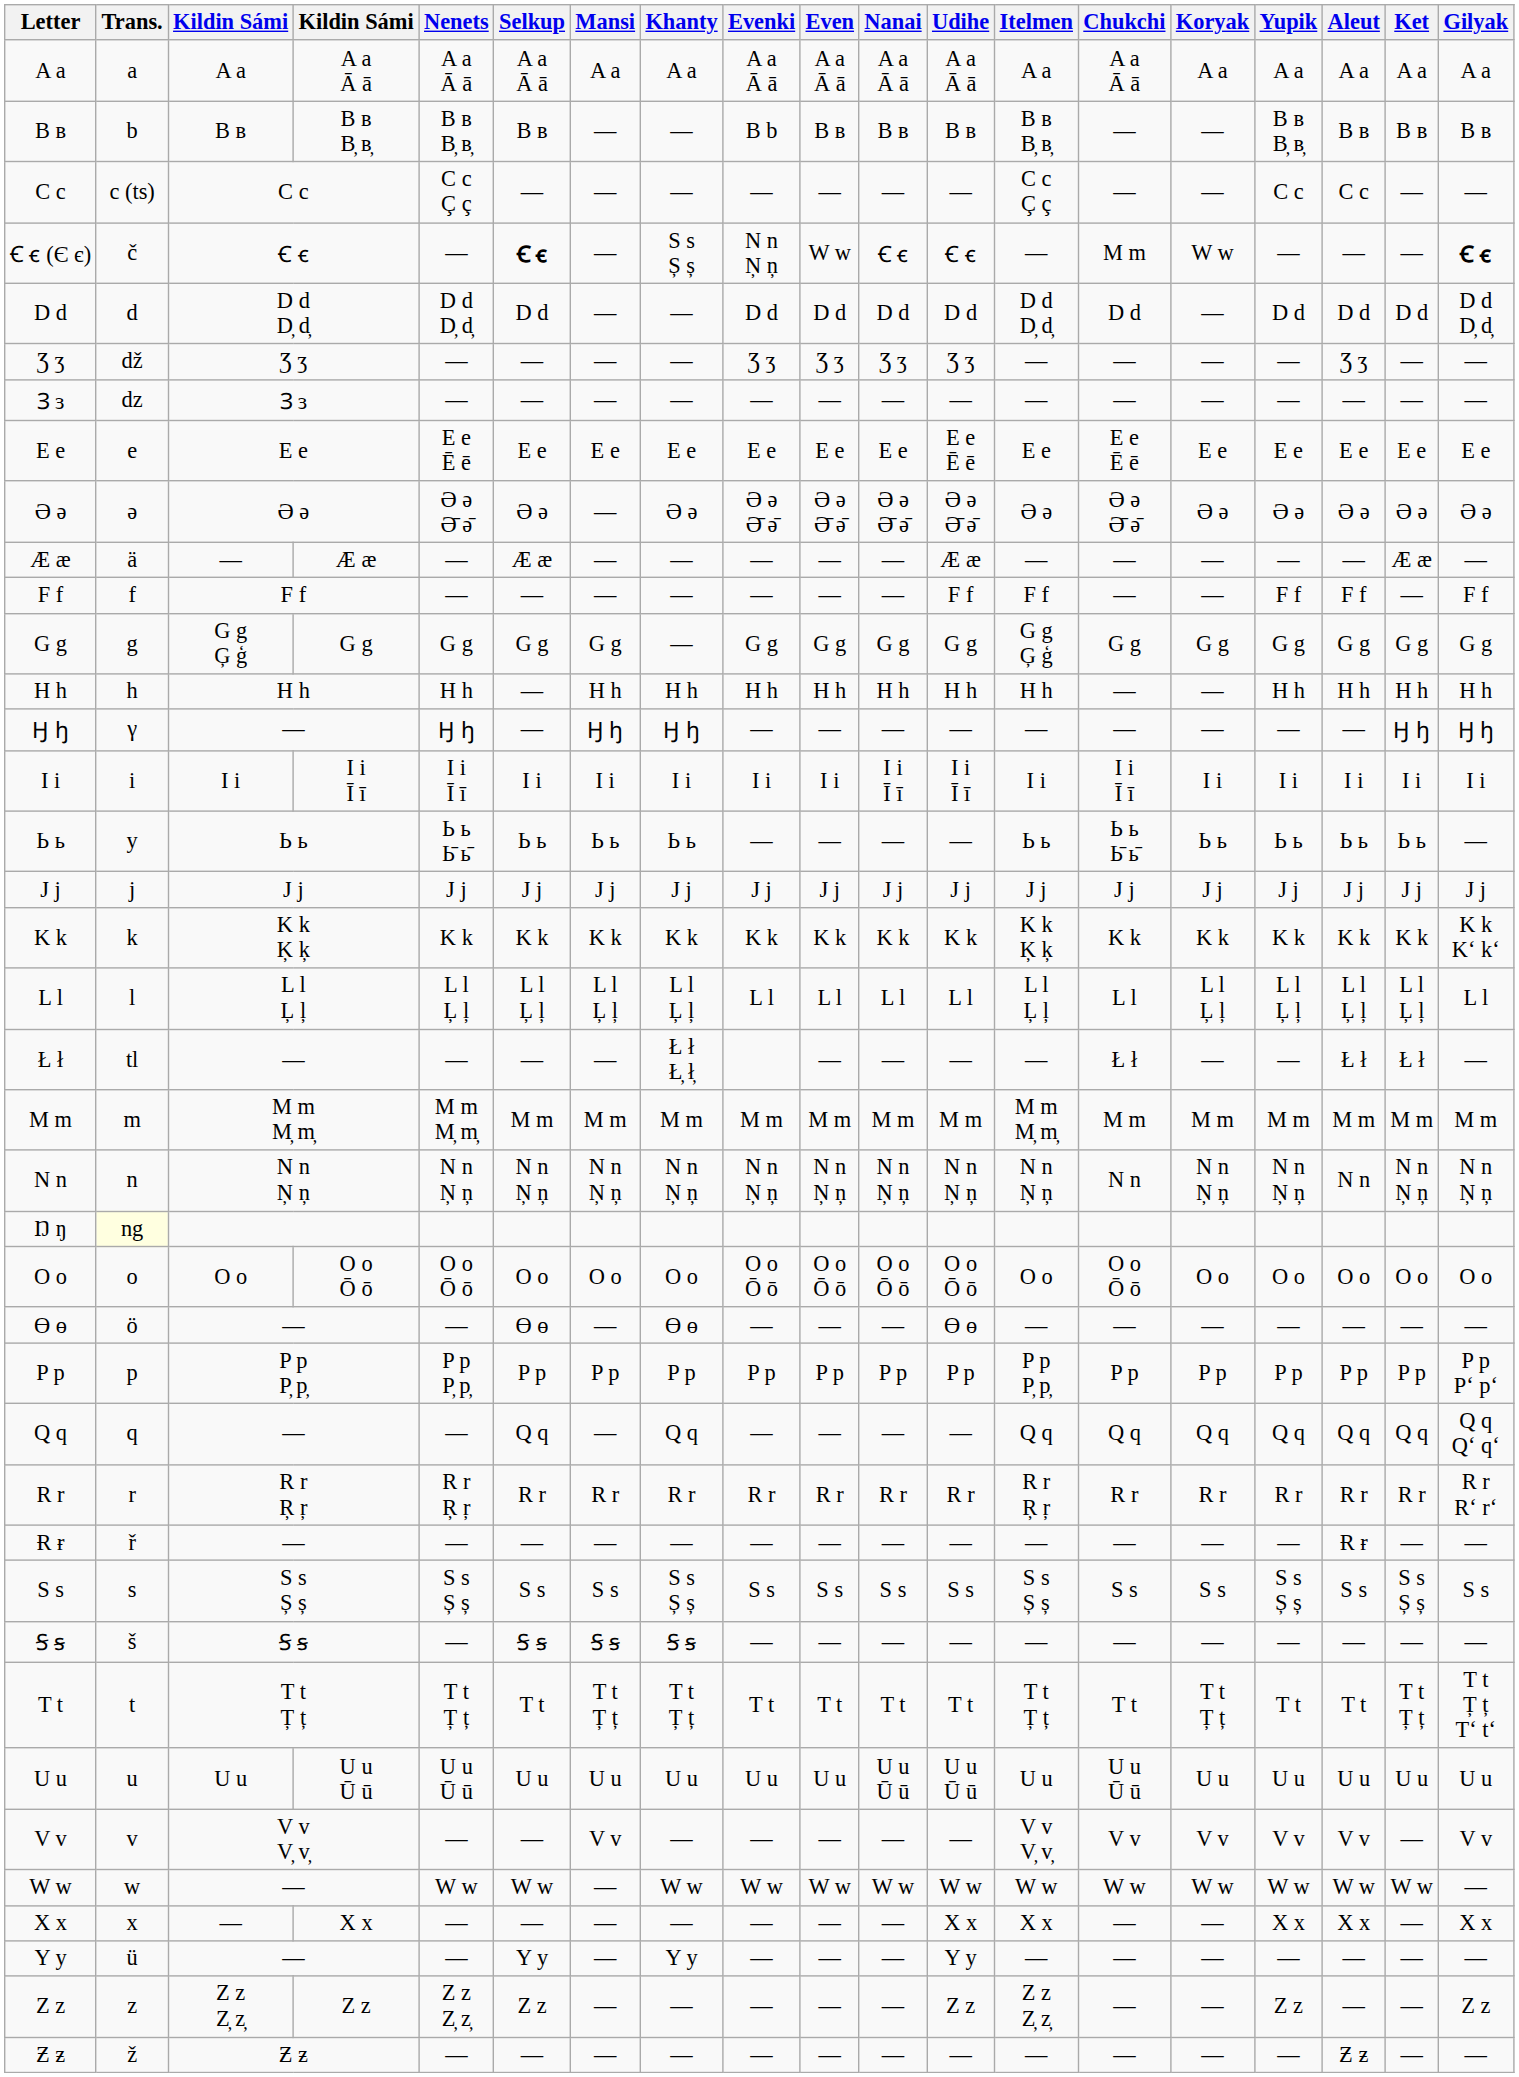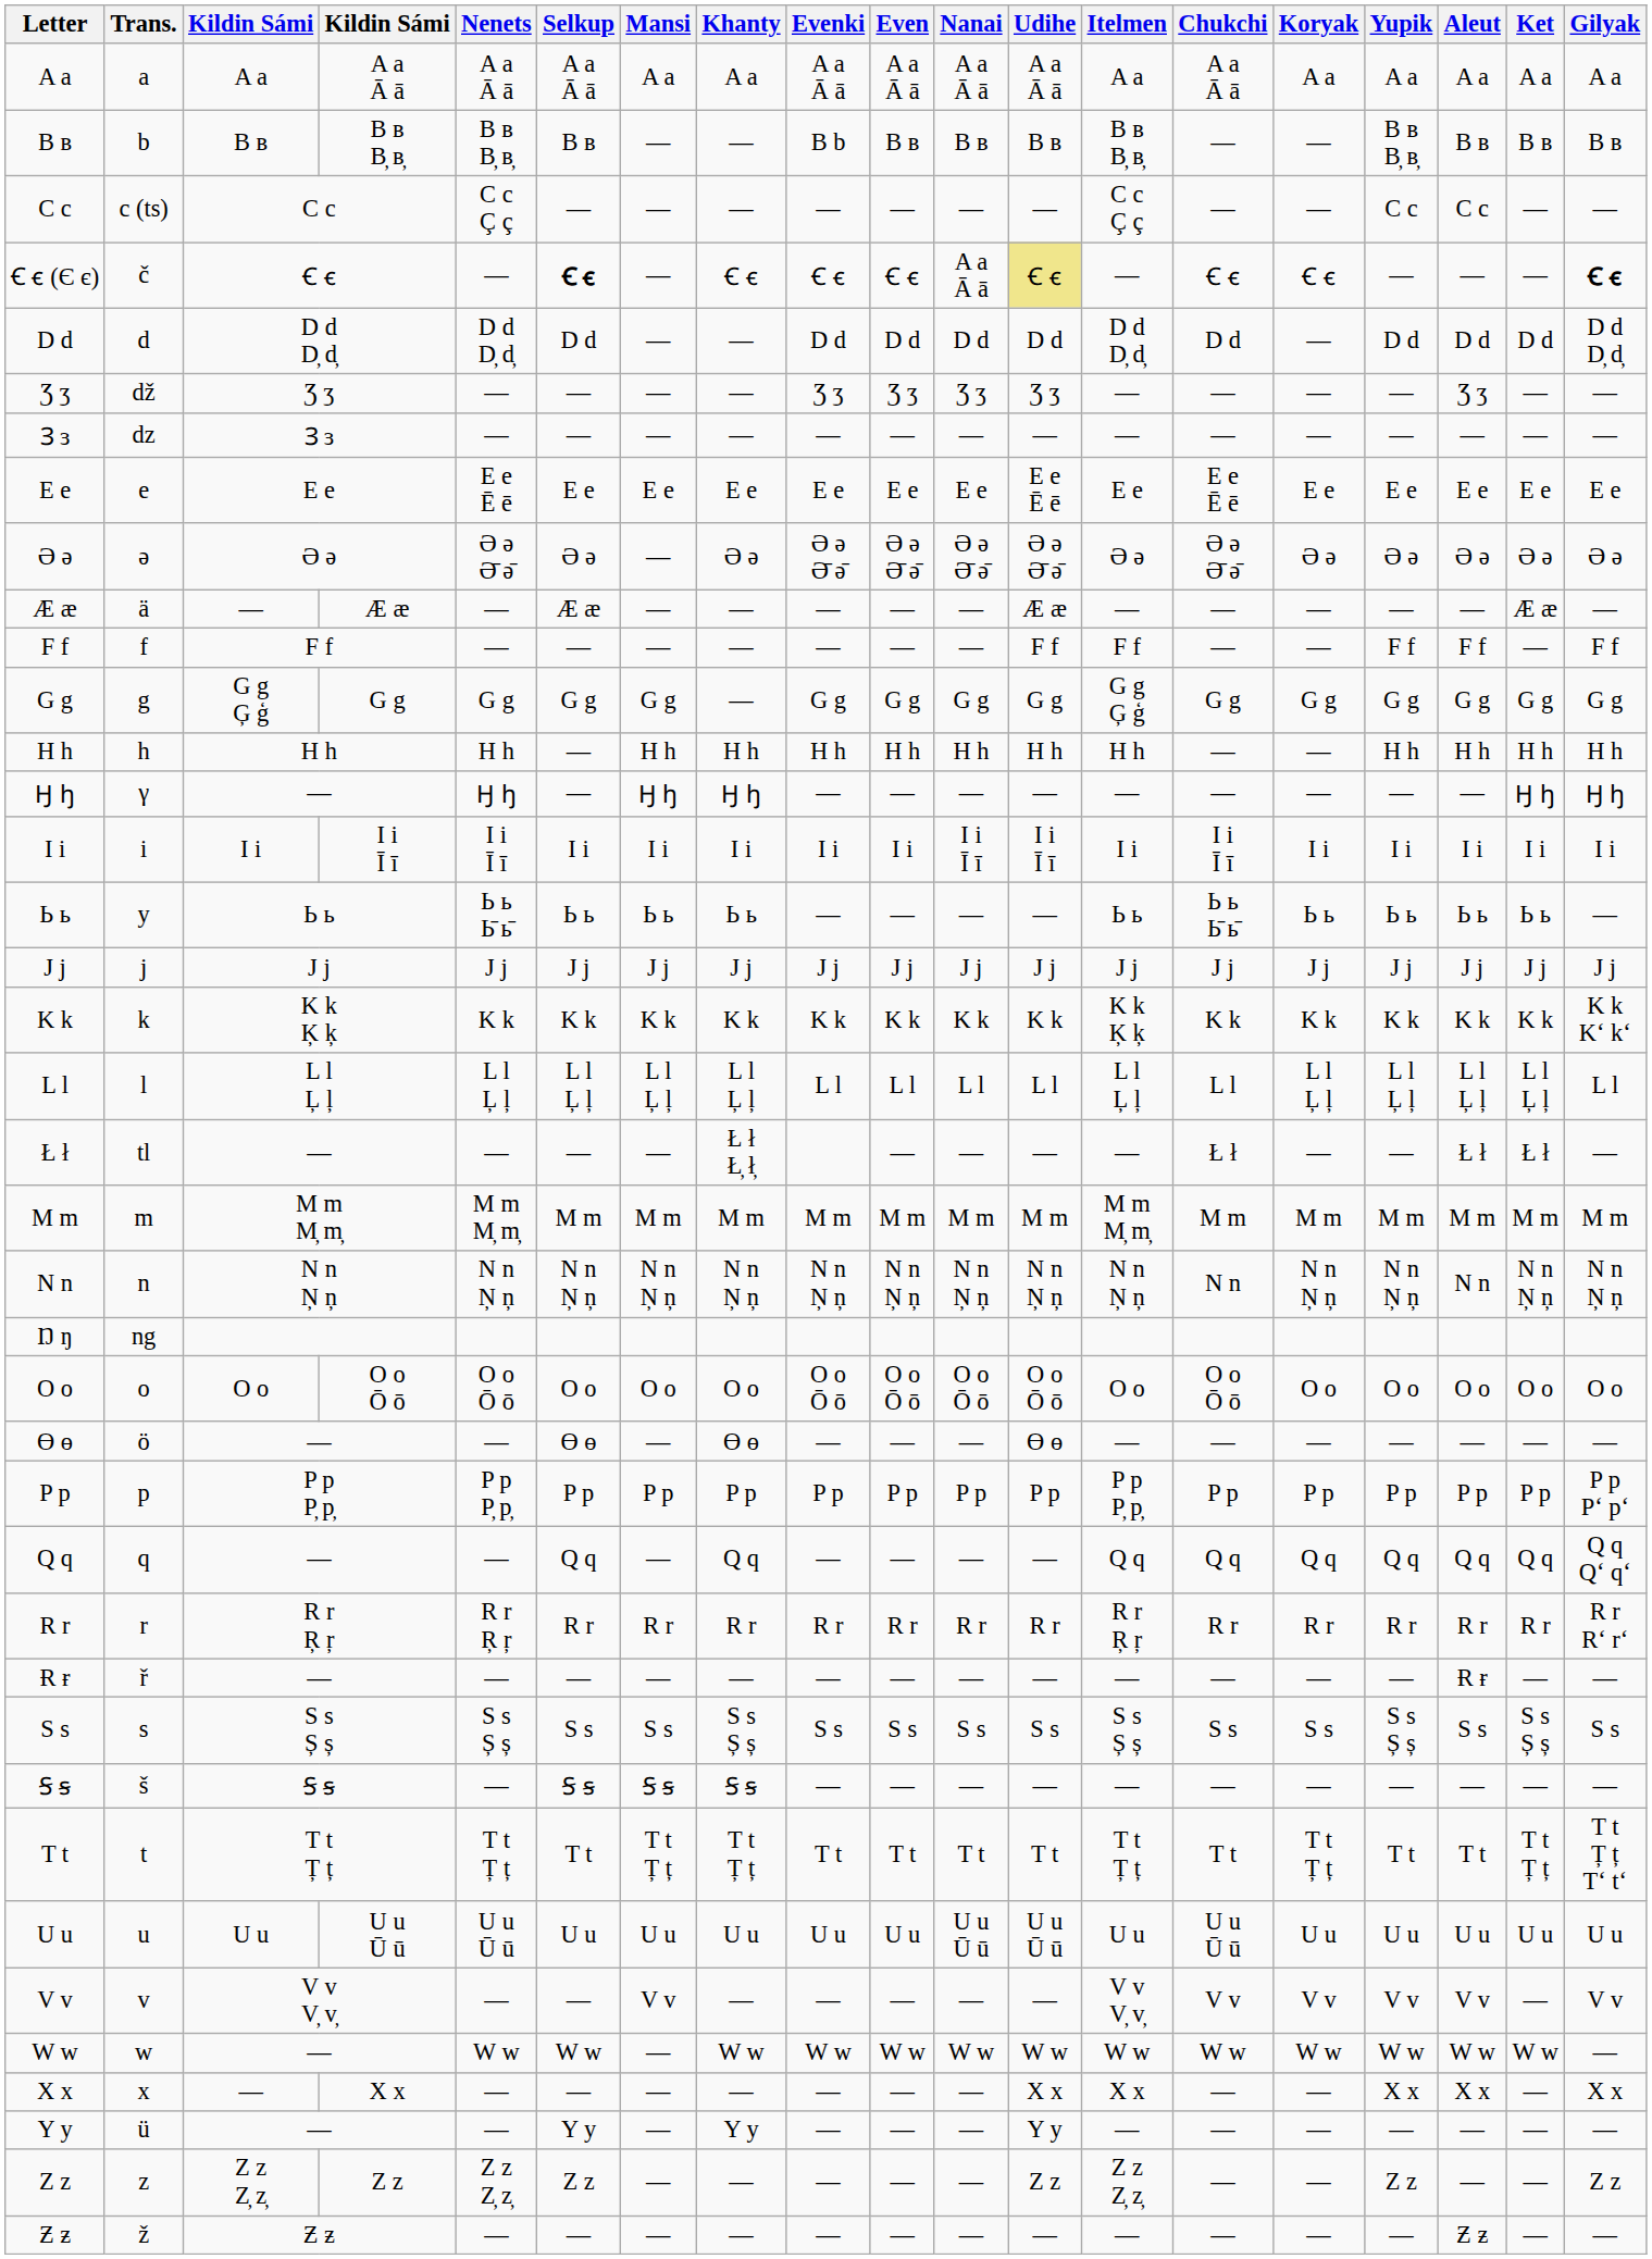Ꞓ ꞓ (Є є) | Khanty: S s Ș ș -> Ꞓ ꞓ
Ꞓ ꞓ (Є є) | Evenki: N n Ņ ņ -> Ꞓ ꞓ
Ꞓ ꞓ (Є є) | Even: W w -> Ꞓ ꞓ
Ꞓ ꞓ (Є є) | Nanai: Ꞓ ꞓ -> A a Ā ā
Ꞓ ꞓ (Є є) | Udihe: no background -> khaki background
Ꞓ ꞓ (Є є) | Chukchi: M m -> Ꞓ ꞓ
Ꞓ ꞓ (Є є) | Koryak: W w -> Ꞓ ꞓ
Ŋ ŋ | Trans.: lightyellow background -> no background
